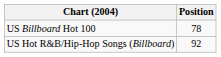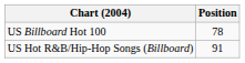US Hot R&B/Hip-Hop Songs (Billboard) | Position: 92 -> 91
